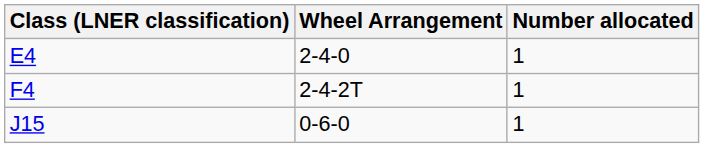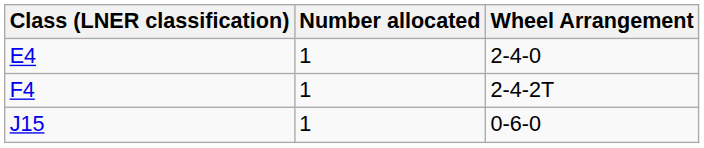columns swapped: Wheel Arrangement <-> Number allocated
